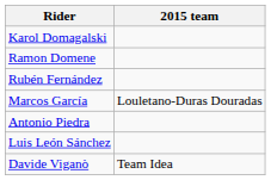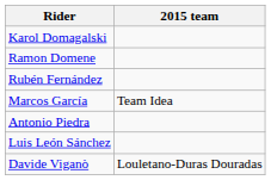Marcos García | 2015 team: Louletano-Duras Douradas -> Team Idea
Davide Viganò | 2015 team: Team Idea -> Louletano-Duras Douradas
